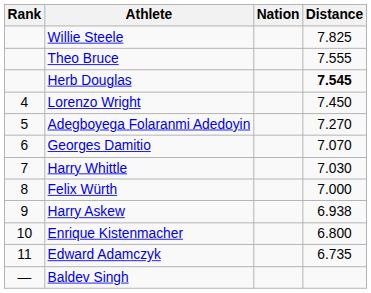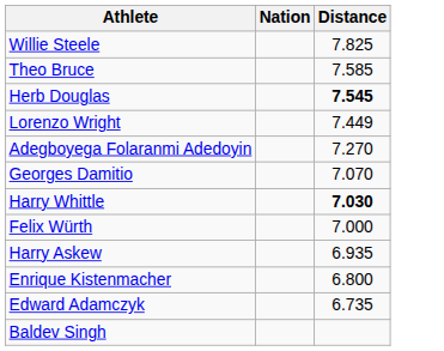- column: Rank | 4 | 5 | 6 | 7 | 8 | 9 | 10 | 11 | —
Theo Bruce | Distance: 7.555 -> 7.585
Lorenzo Wright | Distance: 7.450 -> 7.449
Harry Whittle | Distance: normal -> bold
Harry Askew | Distance: 6.938 -> 6.935
